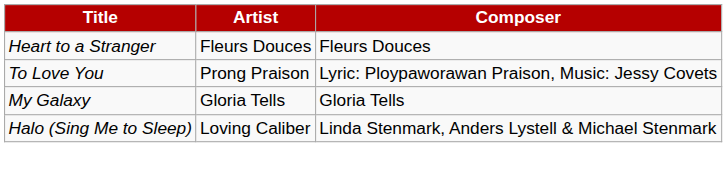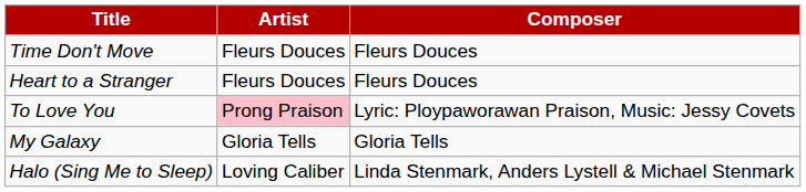+ row: Time Don't Move | Fleurs Douces | Fleurs Douces
To Love You | Artist: no background -> pink background
